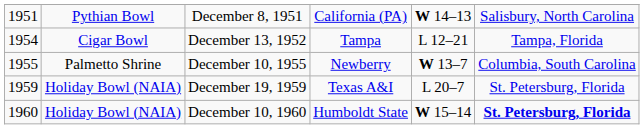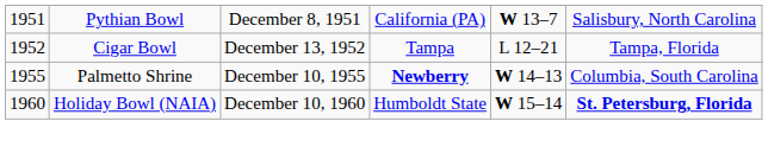December 8, 1951 | column 5: W 14–13 -> W 13–7
December 13, 1952 | column 1: 1954 -> 1952
December 10, 1955 | column 4: normal -> bold
December 10, 1955 | column 5: W 13–7 -> W 14–13
- row: 1959 | Holiday Bowl (NAIA) | December 19, 1959 | Texas A&I | L 20–7 | St. Petersburg, Florida
